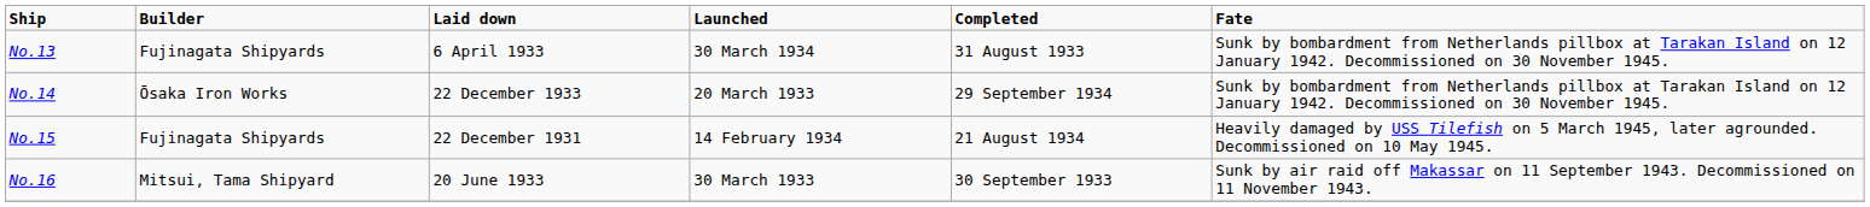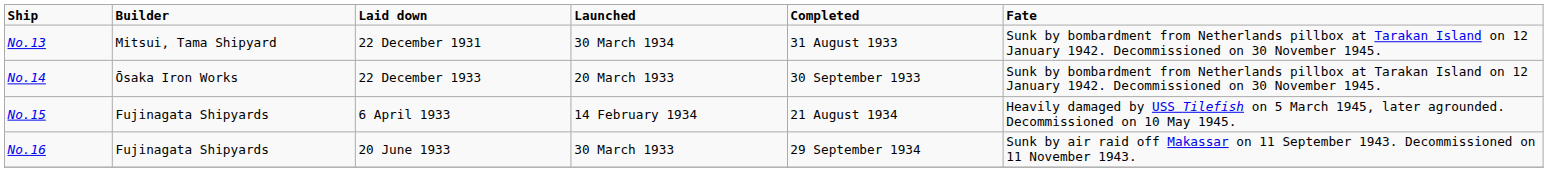No.13 | Builder: Fujinagata Shipyards -> Mitsui, Tama Shipyard
No.13 | Laid down: 6 April 1933 -> 22 December 1931
No.14 | Completed: 29 September 1934 -> 30 September 1933
No.15 | Laid down: 22 December 1931 -> 6 April 1933
No.16 | Builder: Mitsui, Tama Shipyard -> Fujinagata Shipyards
No.16 | Completed: 30 September 1933 -> 29 September 1934
